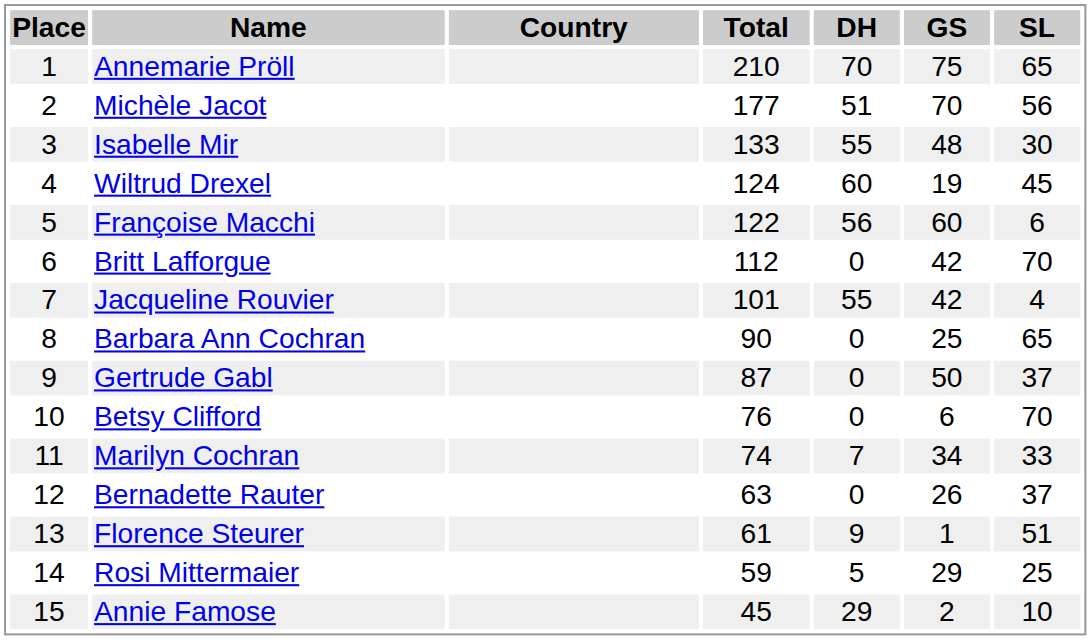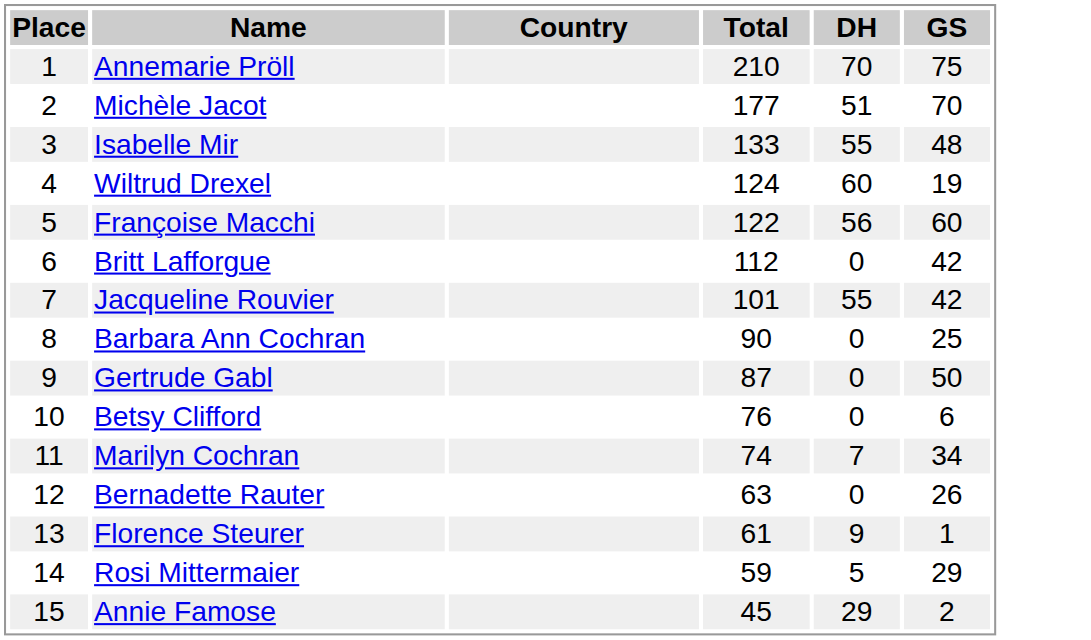- column: SL | 65 | 56 | 30 | 45 | 6 | 70 | 4 | 65 | 37 | 70 | 33 | 37 | 51 | 25 | 10
